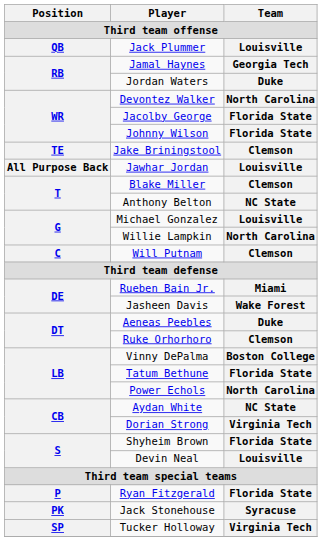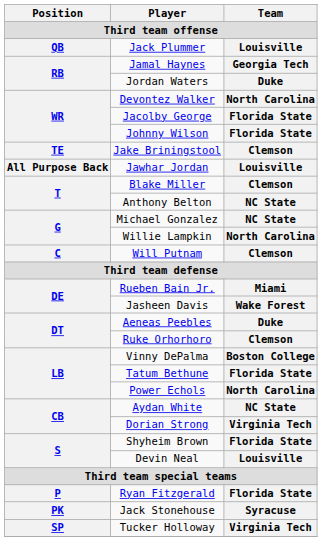Michael Gonzalez | Team: Louisville -> NC State
